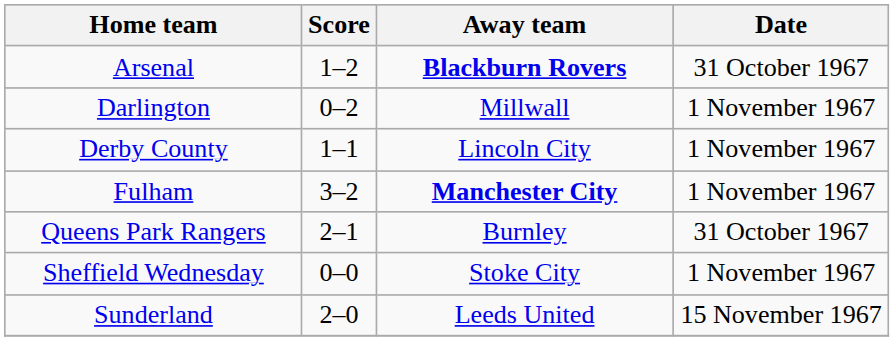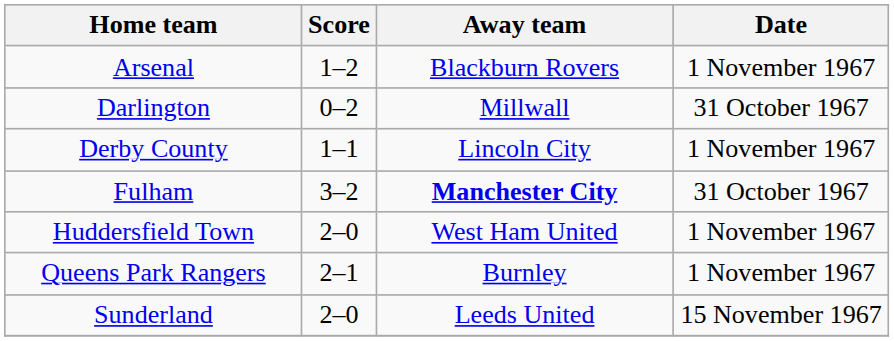Arsenal | Away team: bold -> normal
Arsenal | Date: 31 October 1967 -> 1 November 1967
Darlington | Date: 1 November 1967 -> 31 October 1967
Fulham | Date: 1 November 1967 -> 31 October 1967
+ row: Huddersfield Town | 2–0 | West Ham United | 1 November 1967
Queens Park Rangers | Date: 31 October 1967 -> 1 November 1967
- row: Sheffield Wednesday | 0–0 | Stoke City | 1 November 1967
